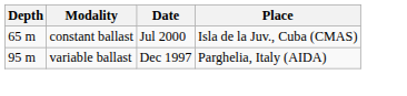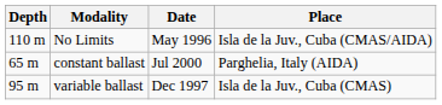+ row: 110 m | No Limits | May 1996 | Isla de la Juv., Cuba (CMAS/AIDA)
constant ballast | Place: Isla de la Juv., Cuba (CMAS) -> Parghelia, Italy (AIDA)
variable ballast | Place: Parghelia, Italy (AIDA) -> Isla de la Juv., Cuba (CMAS)
